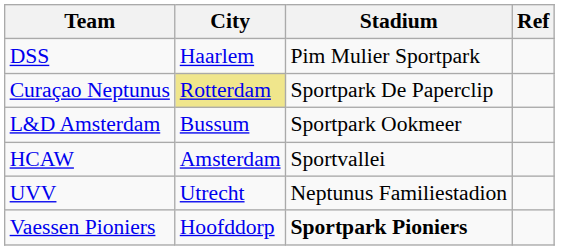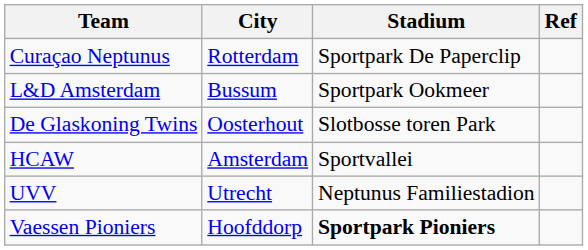- row: DSS | Haarlem | Pim Mulier Sportpark
Curaçao Neptunus | City: khaki background -> no background
+ row: De Glaskoning Twins | Oosterhout | Slotbosse toren Park
